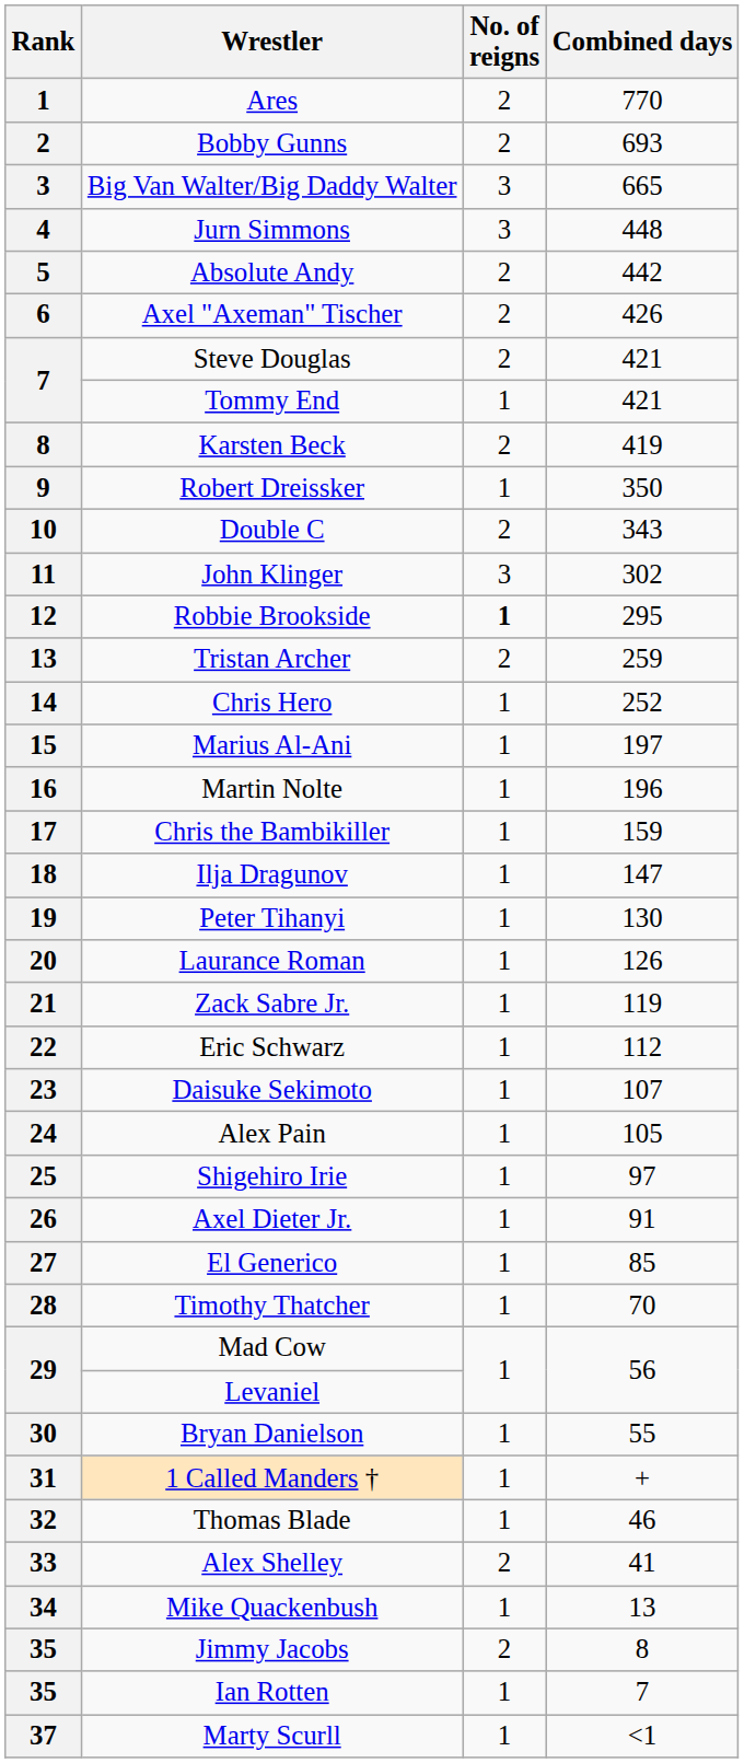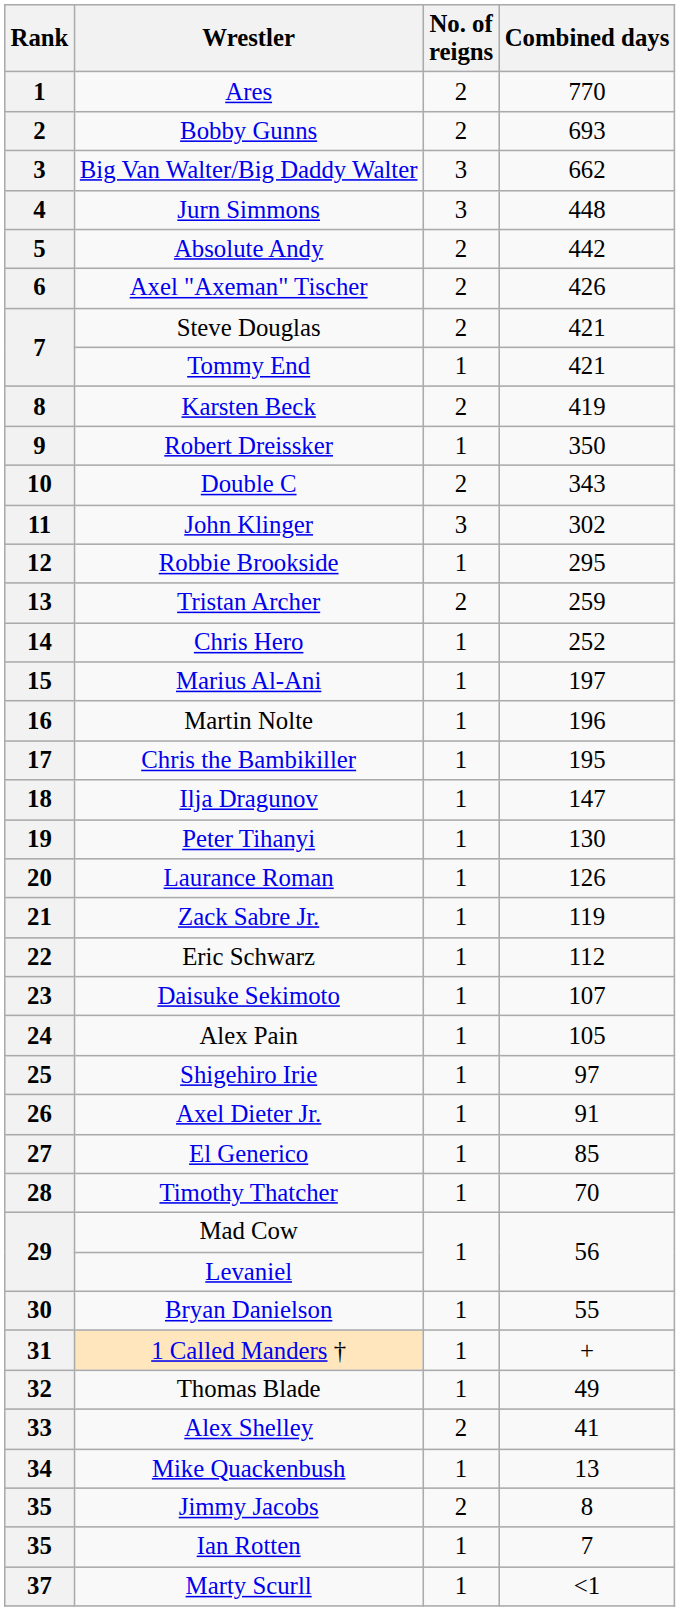Big Van Walter/Big Daddy Walter | Combined days: 665 -> 662
Robbie Brookside | No. of reigns: bold -> normal
Chris the Bambikiller | Combined days: 159 -> 195
Thomas Blade | Combined days: 46 -> 49
